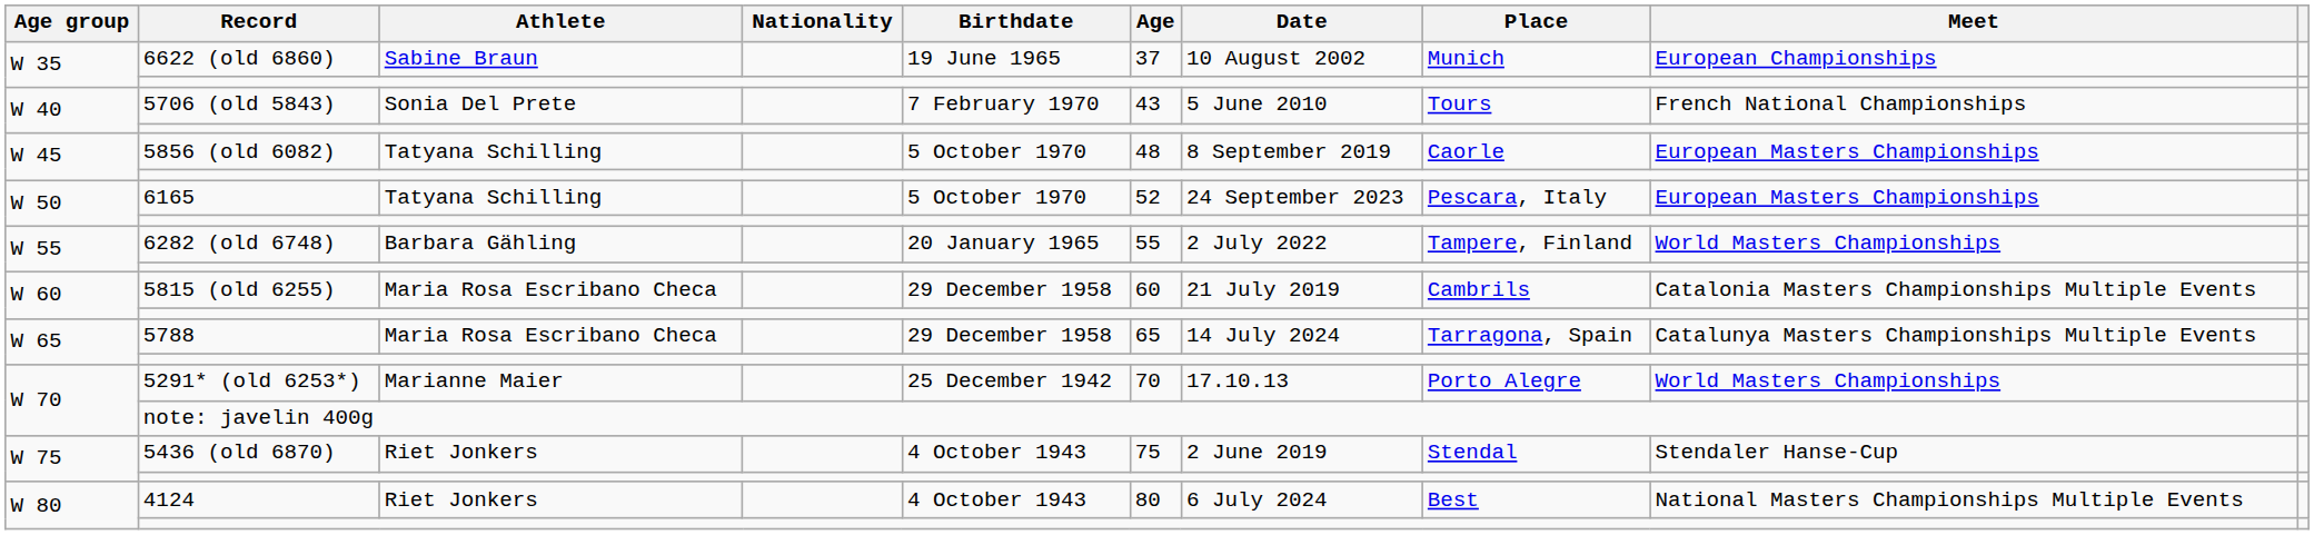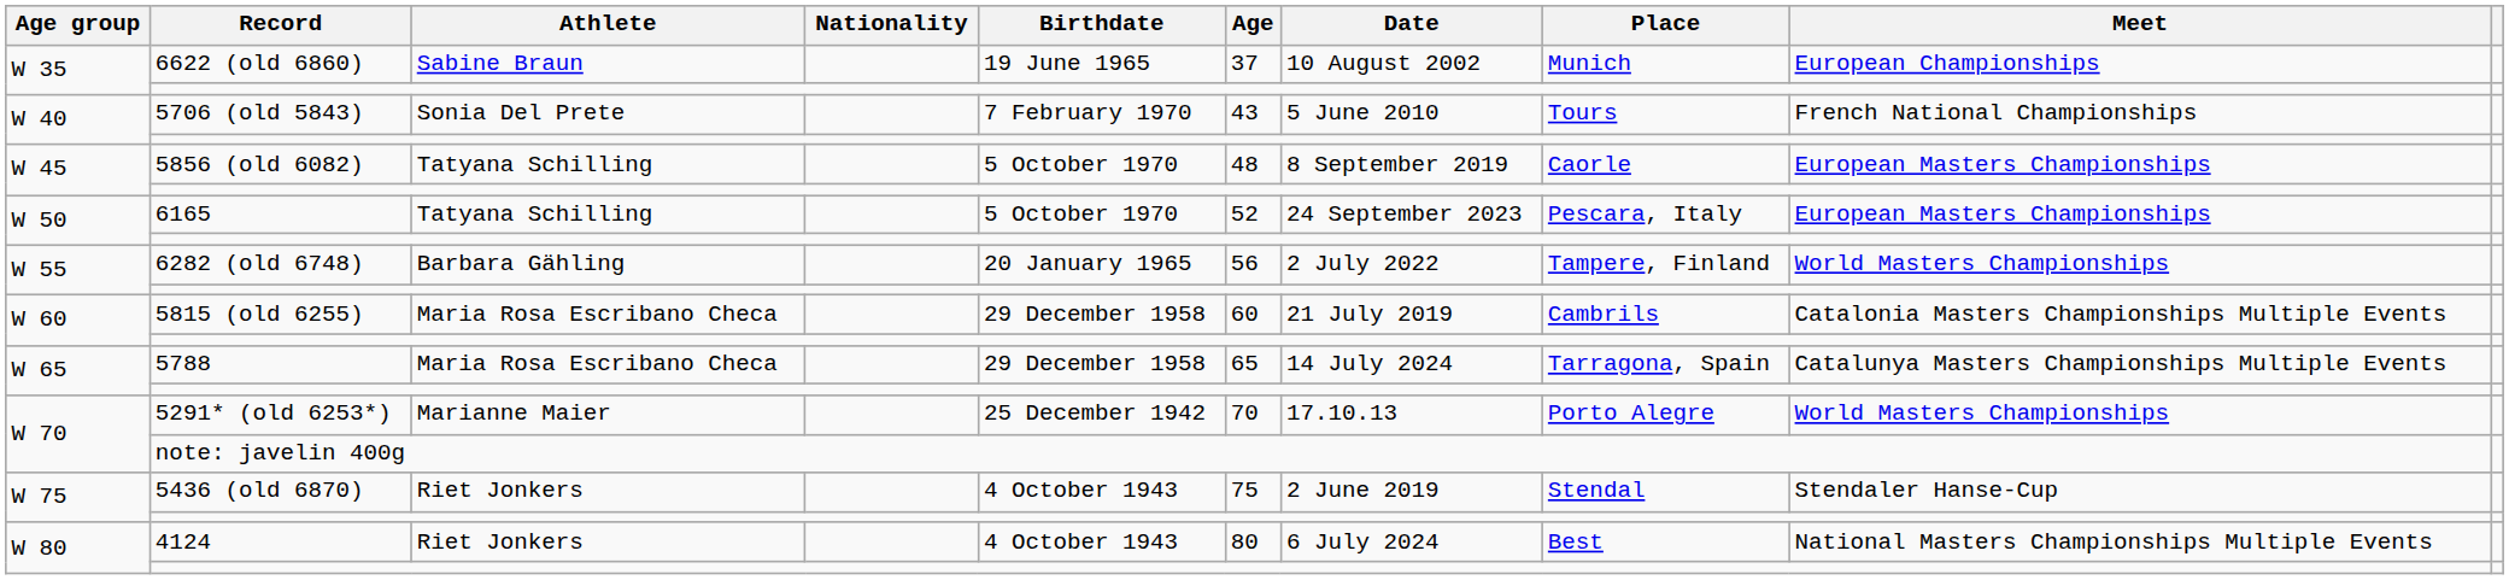6282 (old 6748) | Age: 55 -> 56
